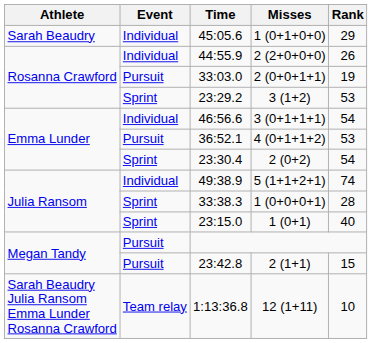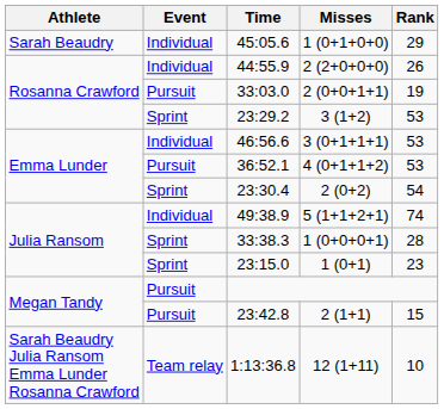46:56.6 | Rank: 54 -> 53
23:15.0 | Rank: 40 -> 23
